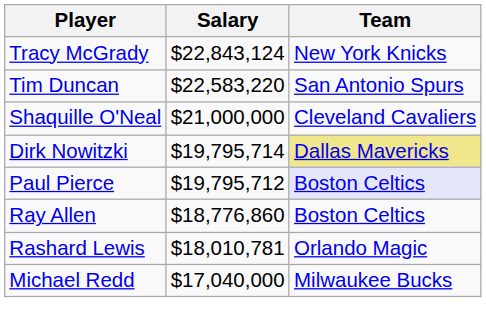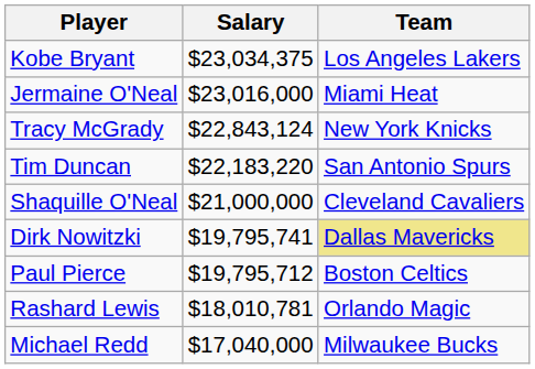+ row: Kobe Bryant | $23,034,375 | Los Angeles Lakers
+ row: Jermaine O'Neal | $23,016,000 | Miami Heat
Tim Duncan | Salary: $22,583,220 -> $22,183,220
Dirk Nowitzki | Salary: $19,795,714 -> $19,795,741
Paul Pierce | Team: lavender background -> no background
- row: Ray Allen | $18,776,860 | Boston Celtics
